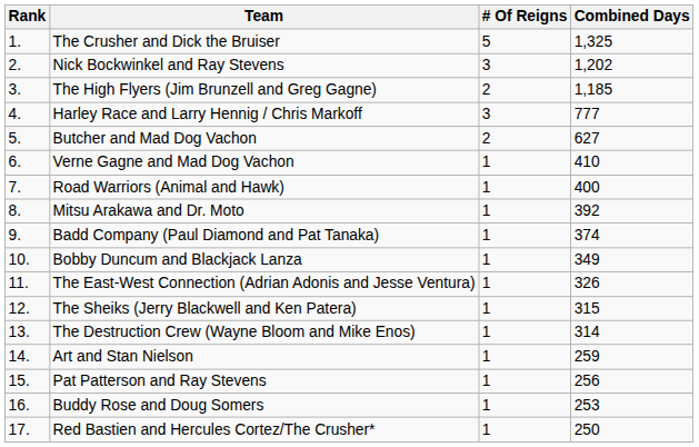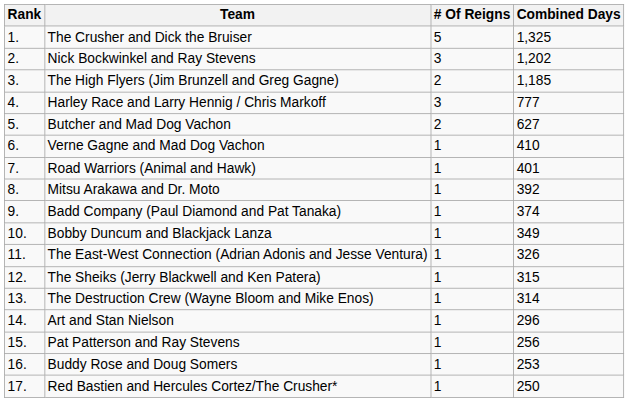Road Warriors (Animal and Hawk) | Combined Days: 400 -> 401
Art and Stan Nielson | Combined Days: 259 -> 296
